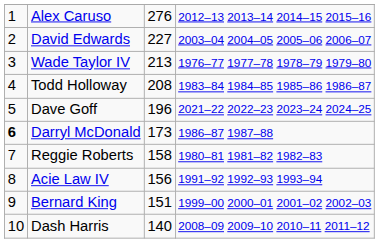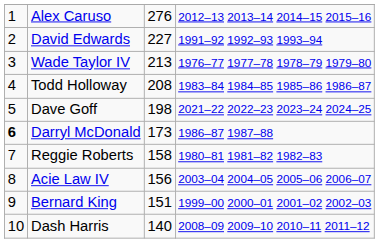David Edwards | column 4: 2003–04 2004–05 2005–06 2006–07 -> 1991–92 1992–93 1993–94
Dave Goff | column 3: 196 -> 198
Acie Law IV | column 4: 1991–92 1992–93 1993–94 -> 2003–04 2004–05 2005–06 2006–07
